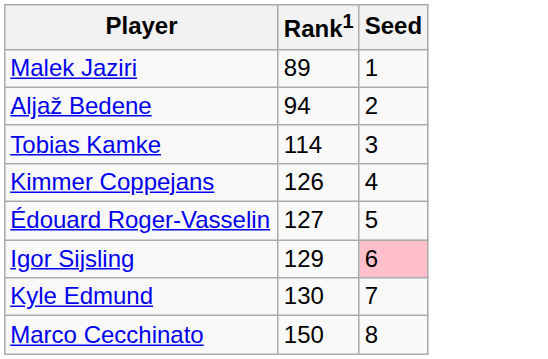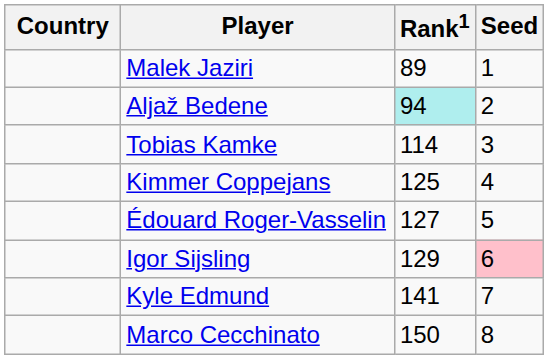+ column: Country
Aljaž Bedene | Rank1: no background -> paleturquoise background
Kimmer Coppejans | Rank1: 126 -> 125
Kyle Edmund | Rank1: 130 -> 141
